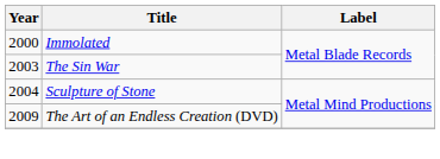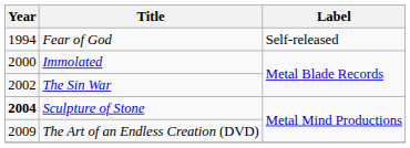+ row: 1994 | Fear of God | Self-released
The Sin War | Year: 2003 -> 2002
Sculpture of Stone | Year: normal -> bold
